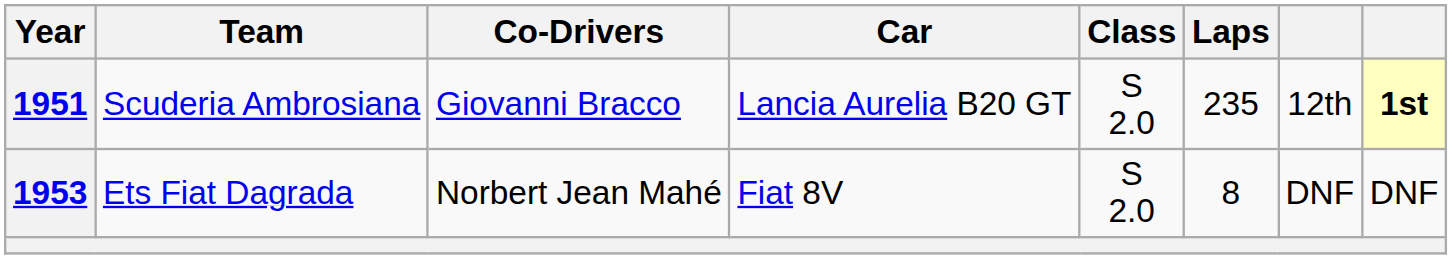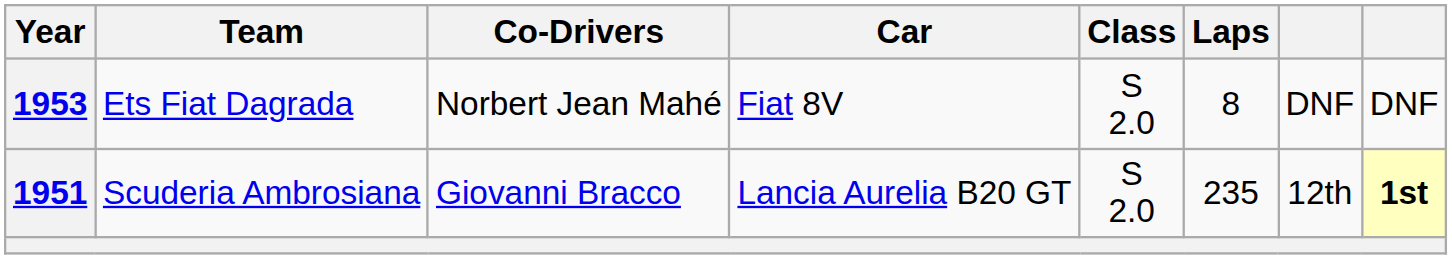rows swapped: 1951 <-> 1953
